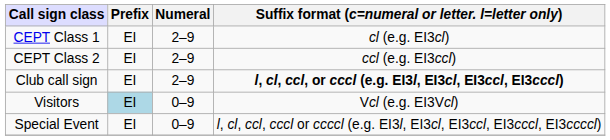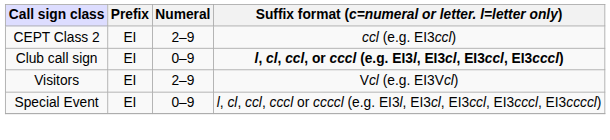- row: CEPT Class 1 | EI | 2–9 | cl (e.g. EI3cl)
Club call sign | Numeral: 2–9 -> 0–9
Visitors | Prefix: lightblue background -> no background
Visitors | Numeral: 0–9 -> 2–9
